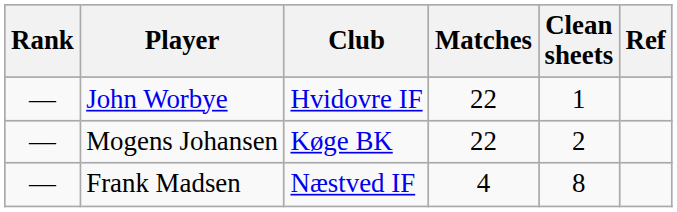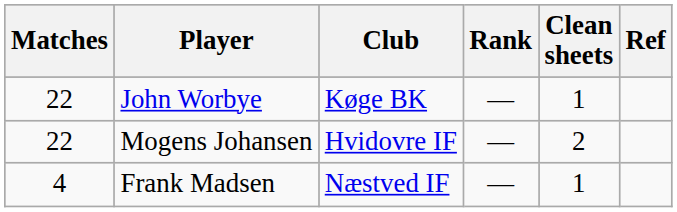columns swapped: Rank <-> Matches
John Worbye | Club: Hvidovre IF -> Køge BK
Mogens Johansen | Club: Køge BK -> Hvidovre IF
Frank Madsen | Clean sheets: 8 -> 1
